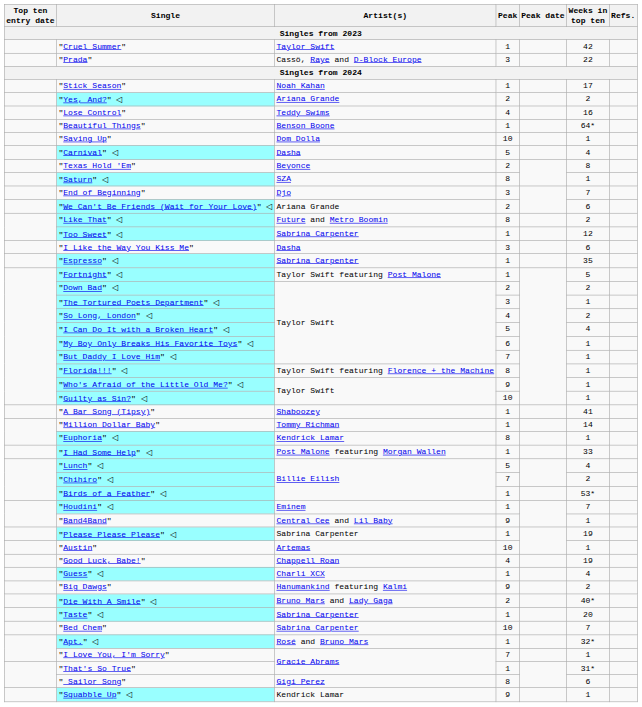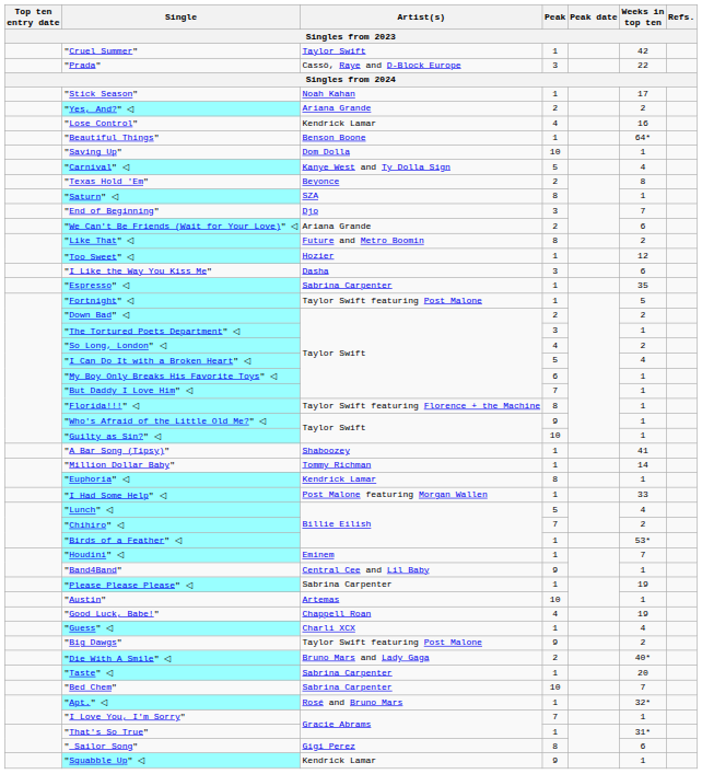"Lose Control" | Artist(s): Teddy Swims -> Kendrick Lamar
"Carnival" ◁ | Artist(s): Dasha -> Kanye West and Ty Dolla Sign
"Too Sweet" ◁ | Artist(s): Sabrina Carpenter -> Hozier
"Big Dawgs" | Artist(s): Hanumankind featuring Kalmi -> Taylor Swift featuring Post Malone
